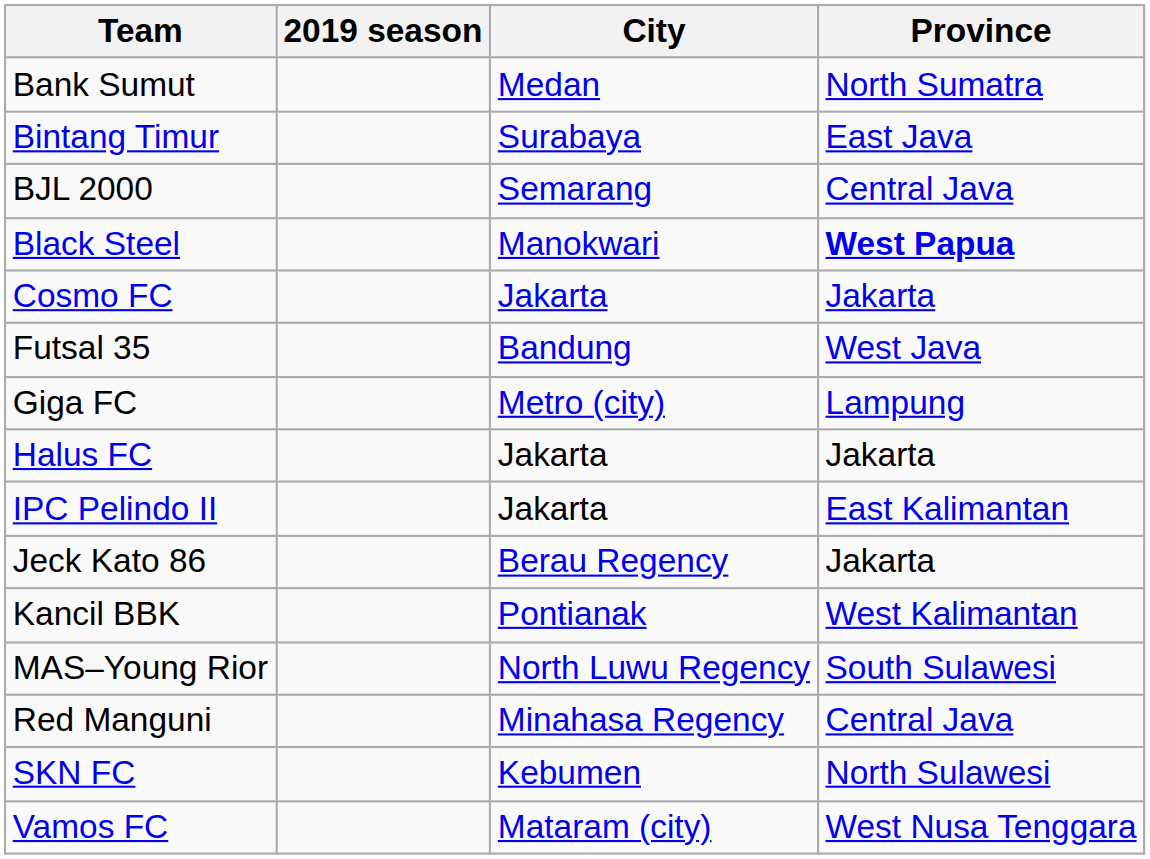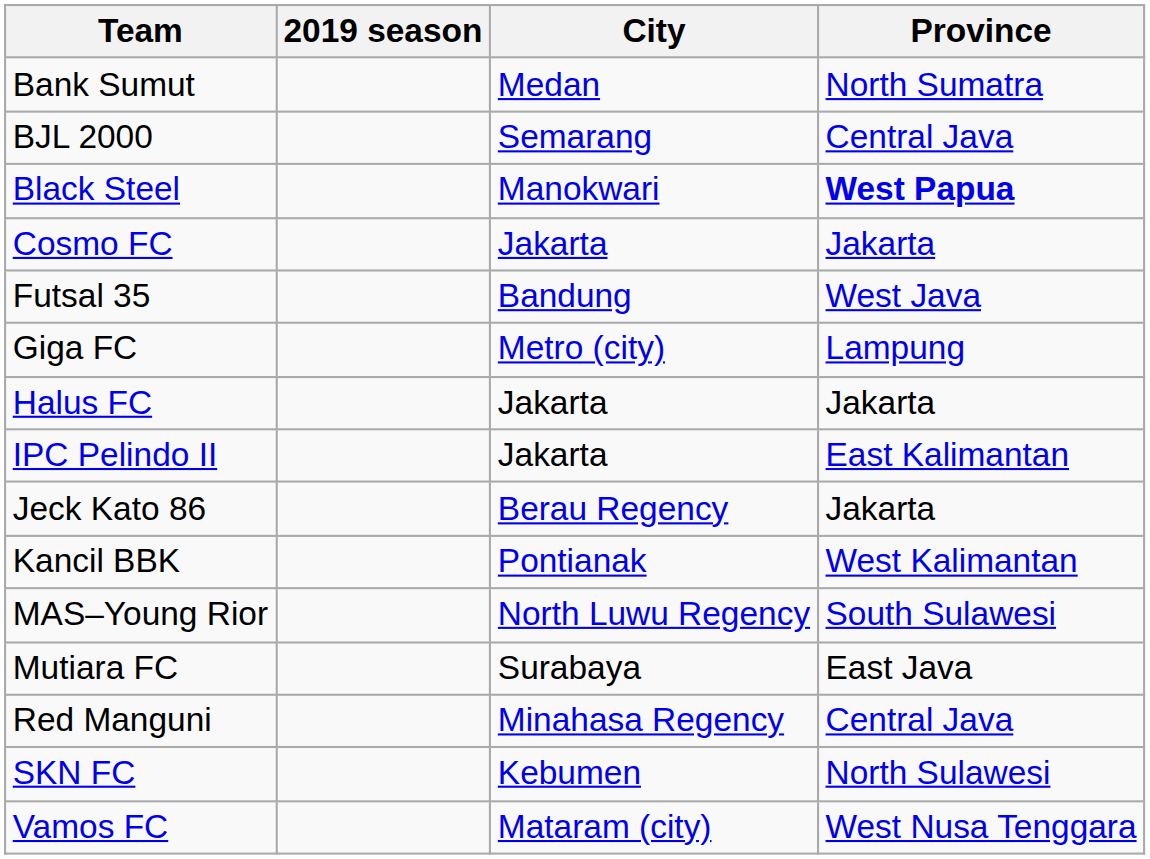- row: Bintang Timur | Surabaya | East Java
+ row: Mutiara FC | Surabaya | East Java
